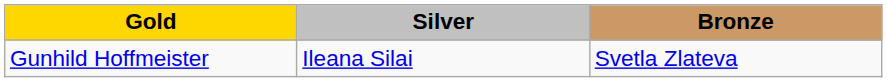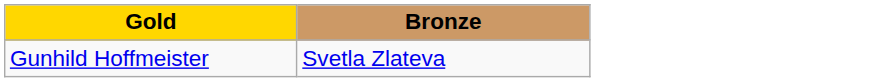- column: Silver | Ileana Silai
